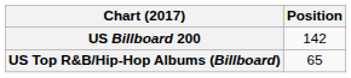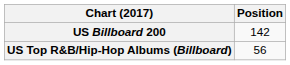US Top R&B/Hip-Hop Albums (Billboard) | Position: 65 -> 56
